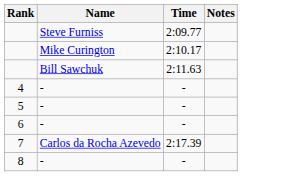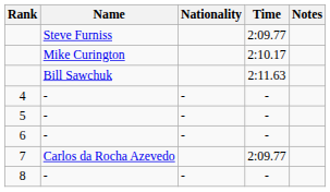+ column: Nationality | - | - | - | -
7 | Time: 2:17.39 -> 2:09.77
